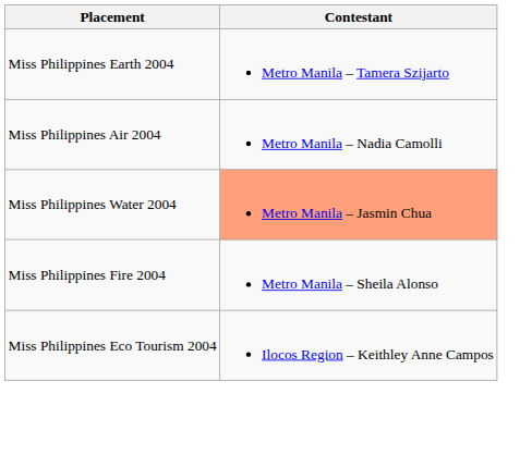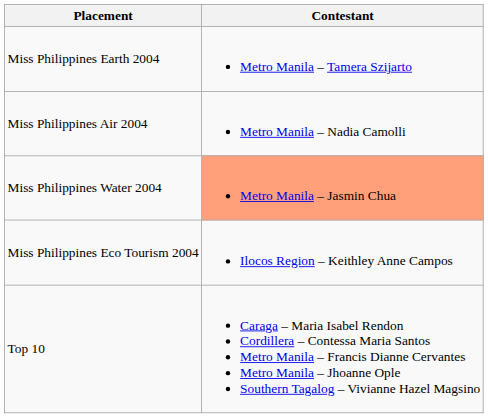- row: Miss Philippines Fire 2004 | Metro Manila – Sheila Alonso
+ row: Top 10 | Caraga – Maria Isabel Rendon Cordillera – Contessa Maria Santos Metro Manila – Francis Dianne Cervantes Metro Manila – Jhoanne Ople Southern Tagalog – Vivianne Hazel Magsino
